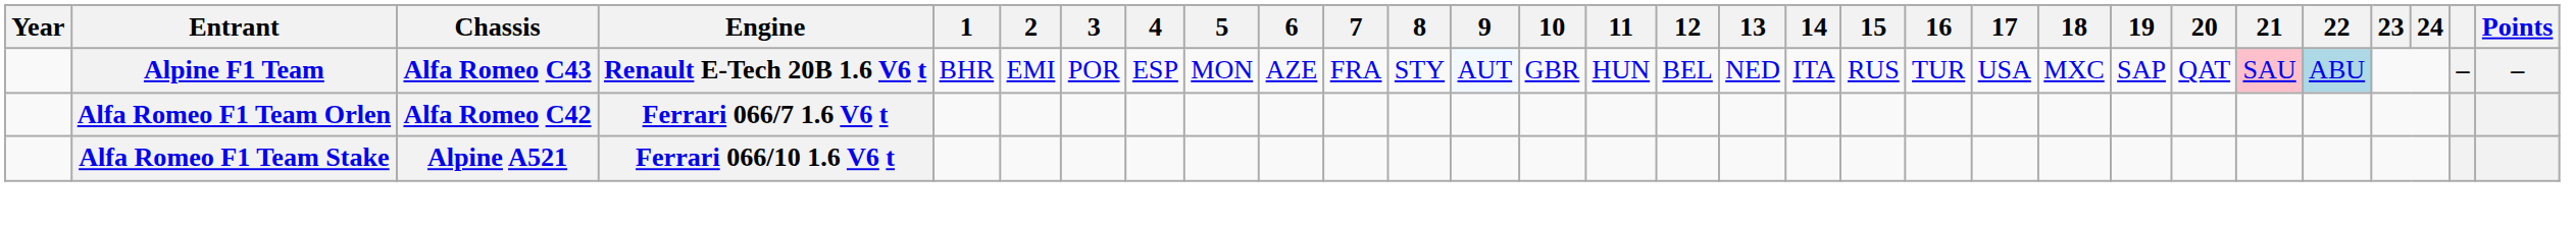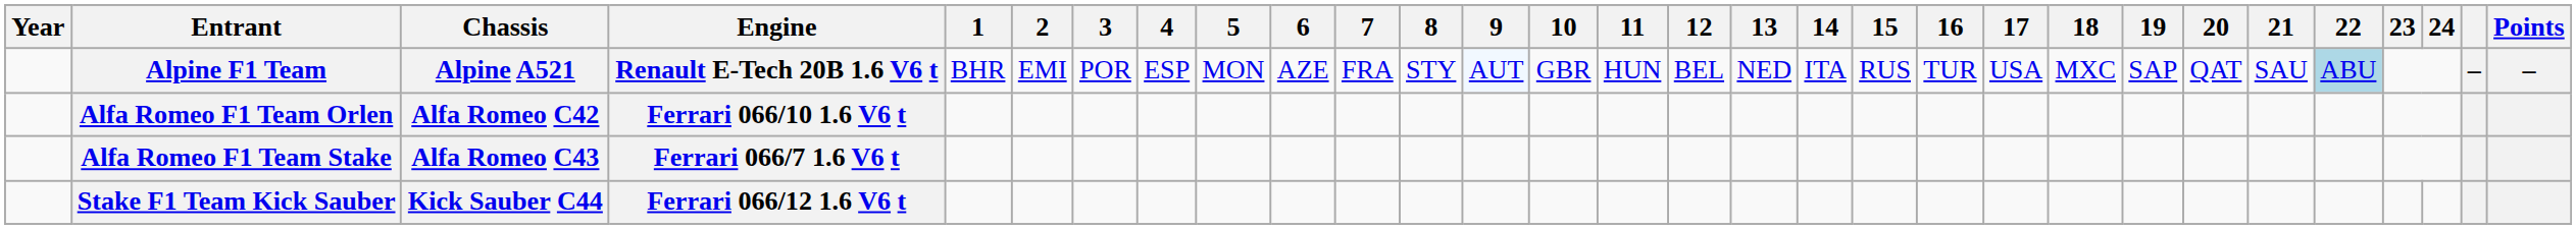Alpine F1 Team | Chassis: Alfa Romeo C43 -> Alpine A521
Alpine F1 Team | 21: pink background -> no background
Alfa Romeo F1 Team Orlen | Engine: Ferrari 066/7 1.6 V6 t -> Ferrari 066/10 1.6 V6 t
Alfa Romeo F1 Team Stake | Chassis: Alpine A521 -> Alfa Romeo C43
Alfa Romeo F1 Team Stake | Engine: Ferrari 066/10 1.6 V6 t -> Ferrari 066/7 1.6 V6 t
+ row: Stake F1 Team Kick Sauber | Kick Sauber C44 | Ferrari 066/12 1.6 V6 t
